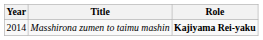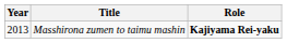Masshirona zumen to taimu mashin | Year: 2014 -> 2013
